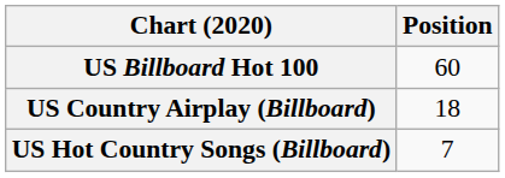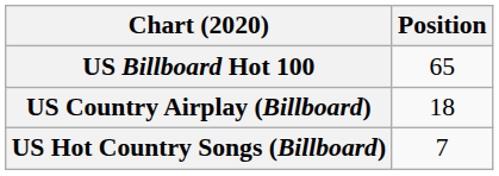US Billboard Hot 100 | Position: 60 -> 65
